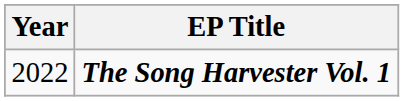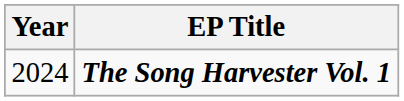The Song Harvester Vol. 1 | Year: 2022 -> 2024
